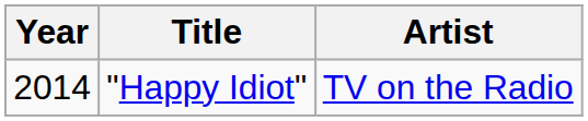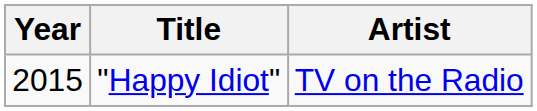"Happy Idiot" | Year: 2014 -> 2015
